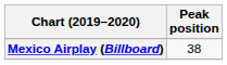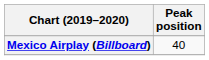Mexico Airplay (Billboard) | Peak position: 38 -> 40
